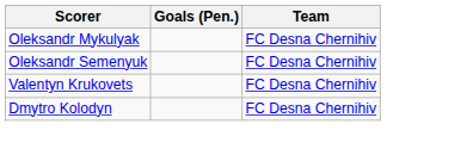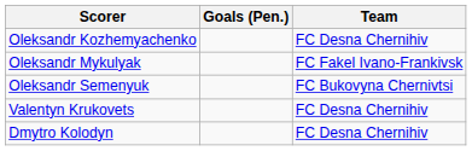+ row: Oleksandr Kozhemyachenko | FC Desna Chernihiv
Oleksandr Mykulyak | Team: FC Desna Chernihiv -> FC Fakel Ivano-Frankivsk
Oleksandr Semenyuk | Team: FC Desna Chernihiv -> FC Bukovyna Chernivtsi
